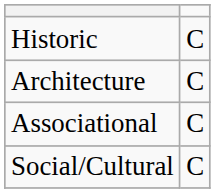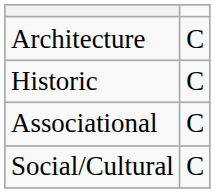rows swapped: Architecture <-> Historic
